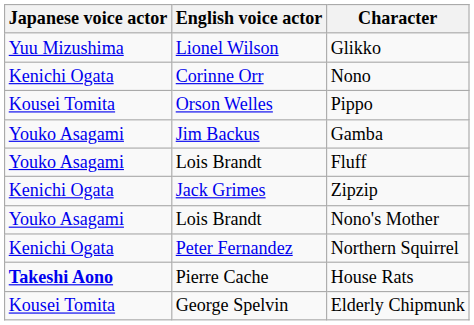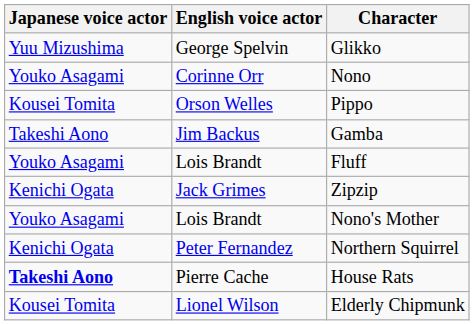Glikko | English voice actor: Lionel Wilson -> George Spelvin
Nono | Japanese voice actor: Kenichi Ogata -> Youko Asagami
Gamba | Japanese voice actor: Youko Asagami -> Takeshi Aono
Elderly Chipmunk | English voice actor: George Spelvin -> Lionel Wilson
